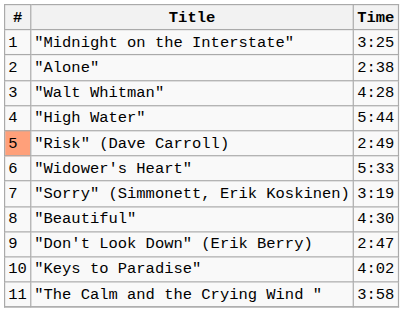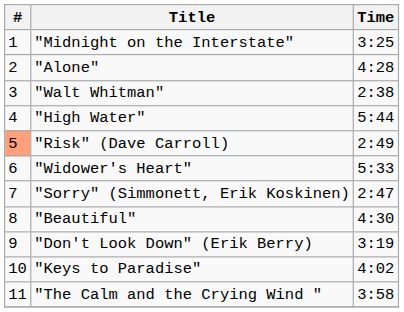"Alone" | Time: 2:38 -> 4:28
"Walt Whitman" | Time: 4:28 -> 2:38
"Sorry" (Simmonett, Erik Koskinen) | Time: 3:19 -> 2:47
"Don't Look Down" (Erik Berry) | Time: 2:47 -> 3:19
